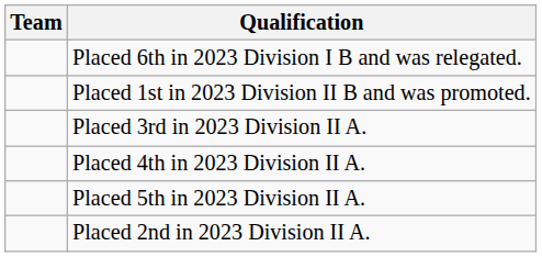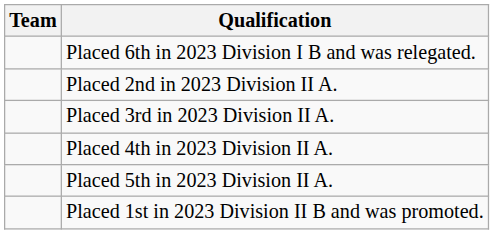rows swapped: Placed 2nd in 2023 Division II A. <-> Placed 1st in 2023 Division II B and was promoted.
